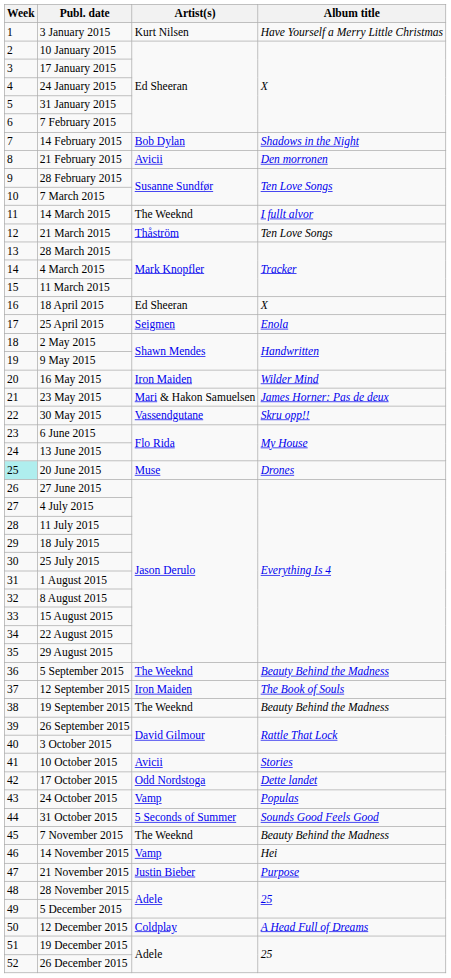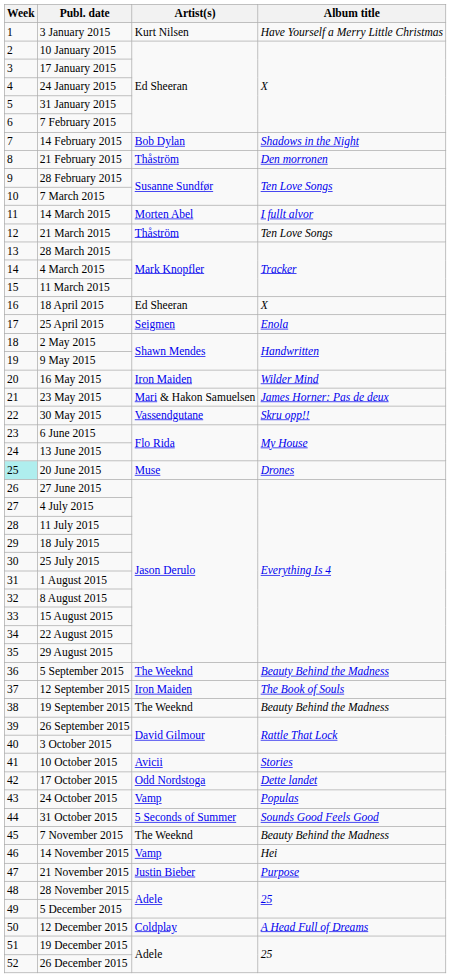21 February 2015 | Artist(s): Avicii -> Thåström
14 March 2015 | Artist(s): The Weeknd -> Morten Abel
